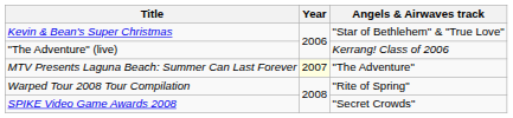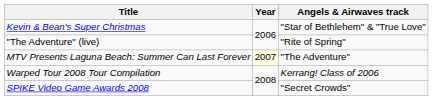"The Adventure" (live) | Angels & Airwaves track: Kerrang! Class of 2006 -> "Rite of Spring"
Warped Tour 2008 Tour Compilation | Angels & Airwaves track: "Rite of Spring" -> Kerrang! Class of 2006
